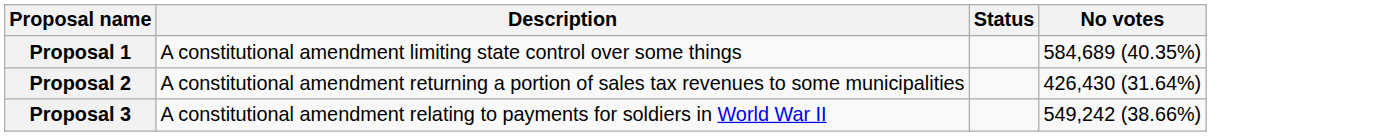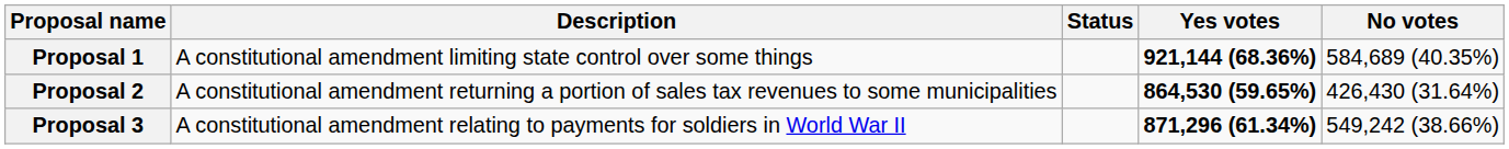+ column: Yes votes | 921,144 (68.36%) | 864,530 (59.65%) | 871,296 (61.34%)
